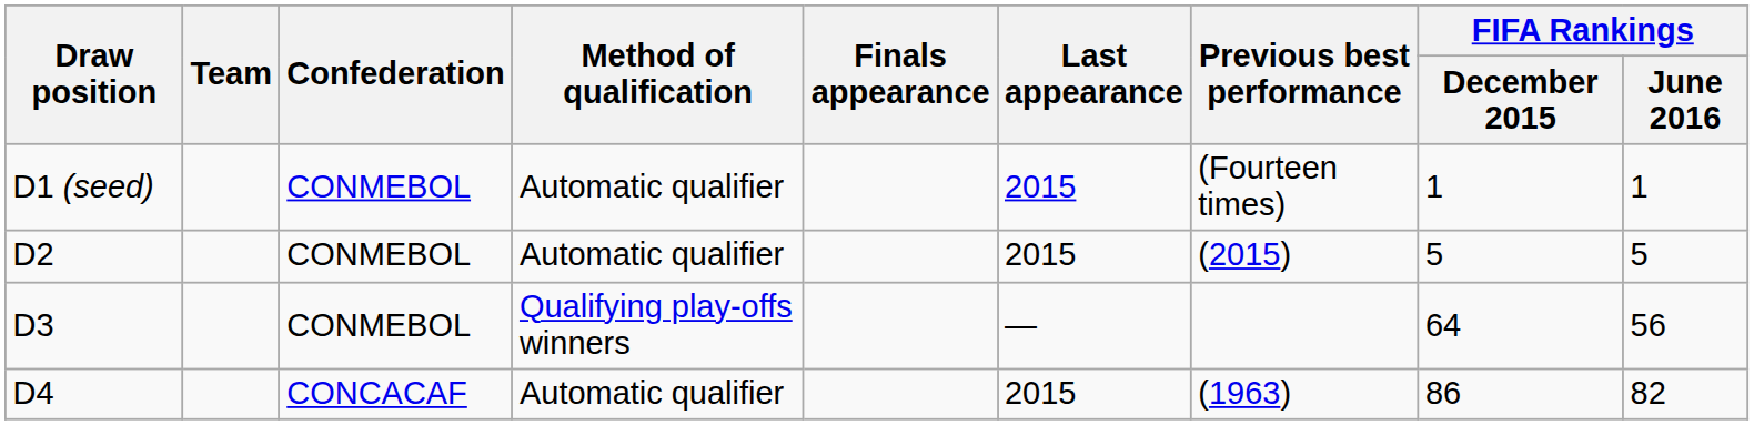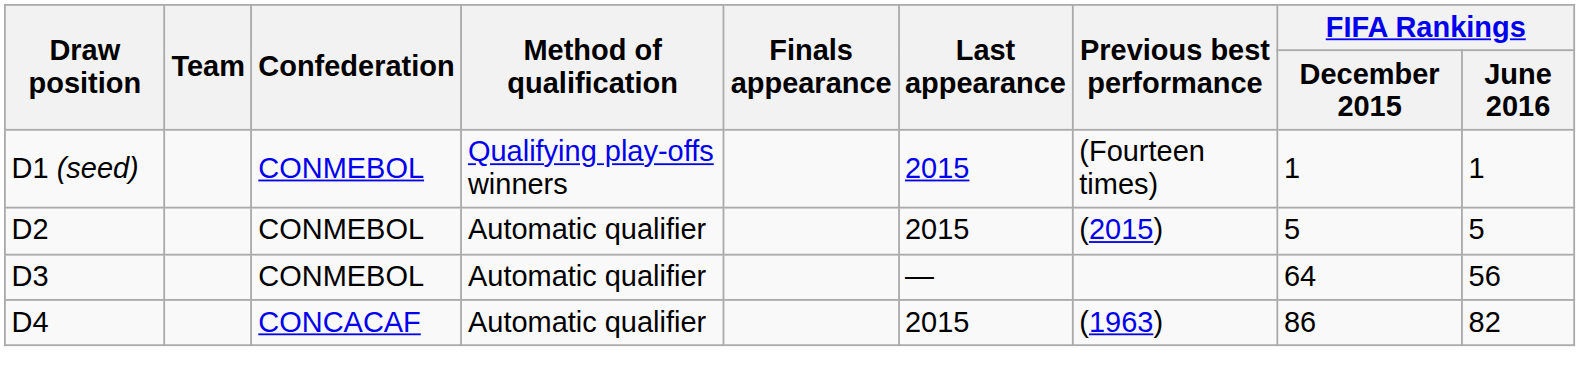D1 (seed) | Method of qualification: Automatic qualifier -> Qualifying play-offs winners
D3 | Method of qualification: Qualifying play-offs winners -> Automatic qualifier
